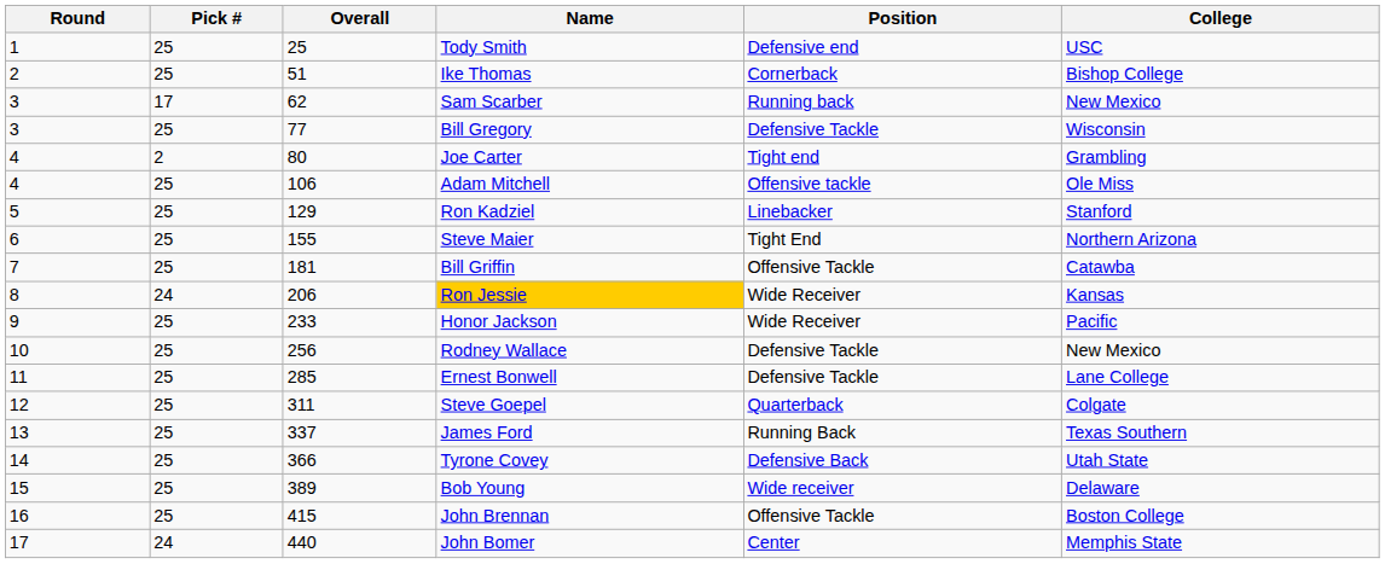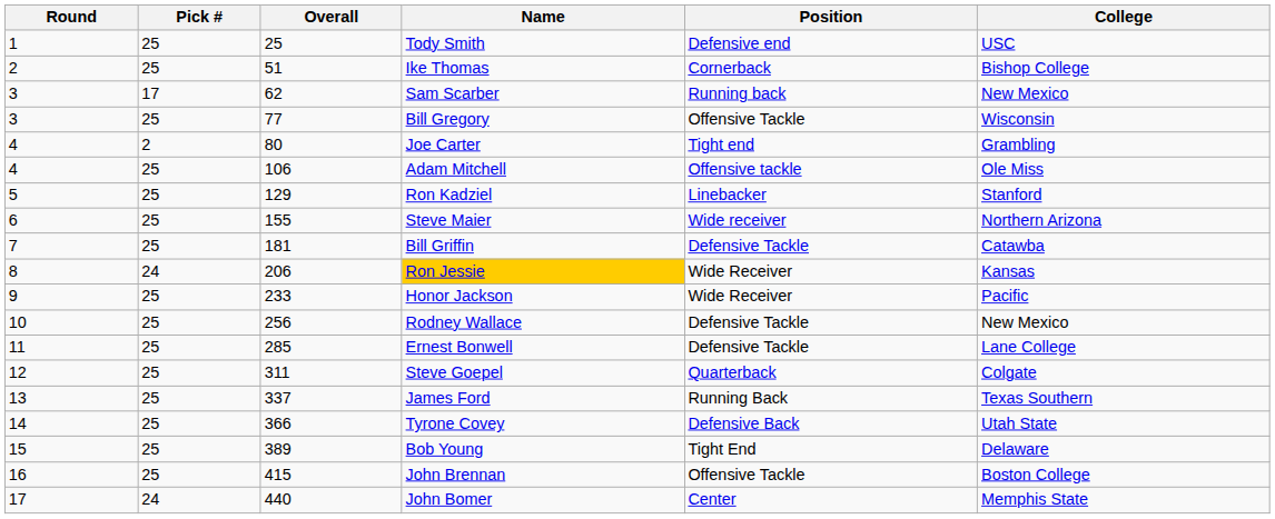Bill Gregory | Position: Defensive Tackle -> Offensive Tackle
Steve Maier | Position: Tight End -> Wide receiver
Bill Griffin | Position: Offensive Tackle -> Defensive Tackle
Bob Young | Position: Wide receiver -> Tight End
